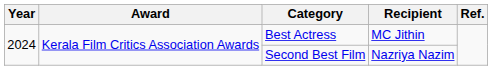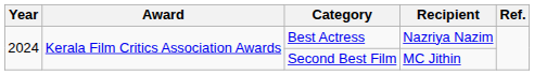Best Actress | Recipient: MC Jithin -> Nazriya Nazim
Second Best Film | Recipient: Nazriya Nazim -> MC Jithin
